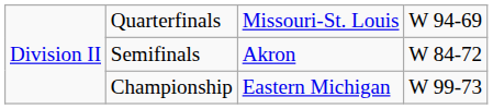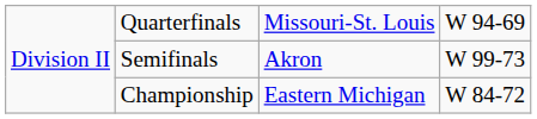Semifinals | column 4: W 84-72 -> W 99-73
Championship | column 4: W 99-73 -> W 84-72
